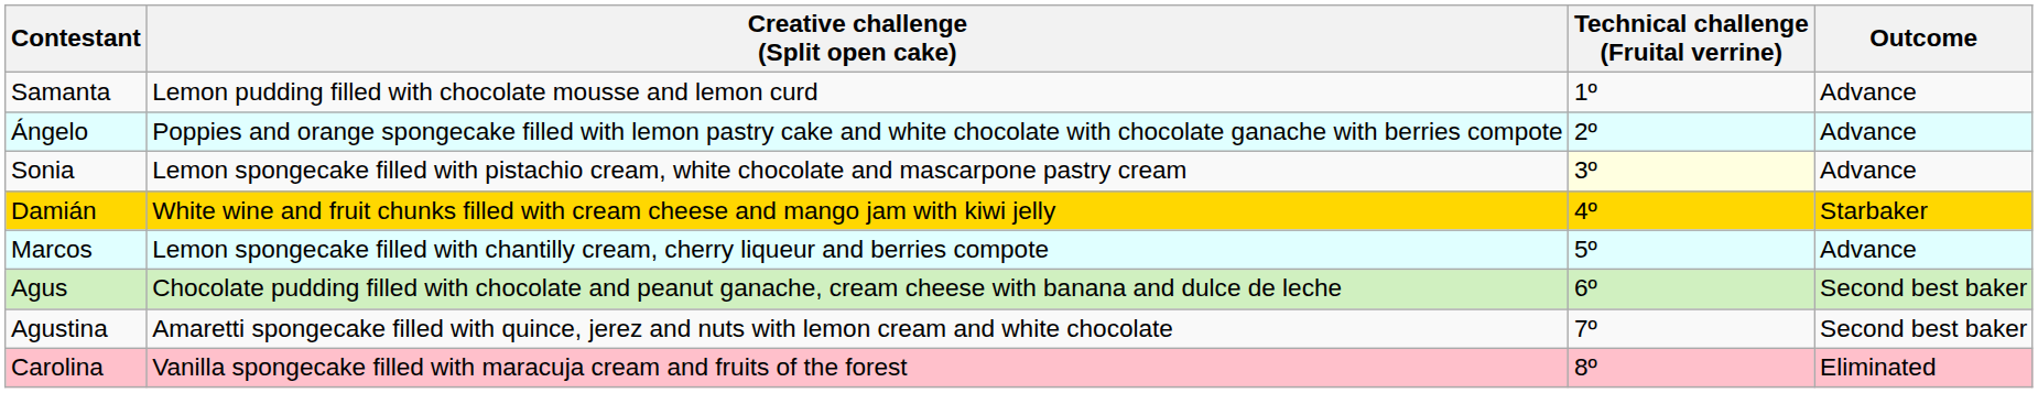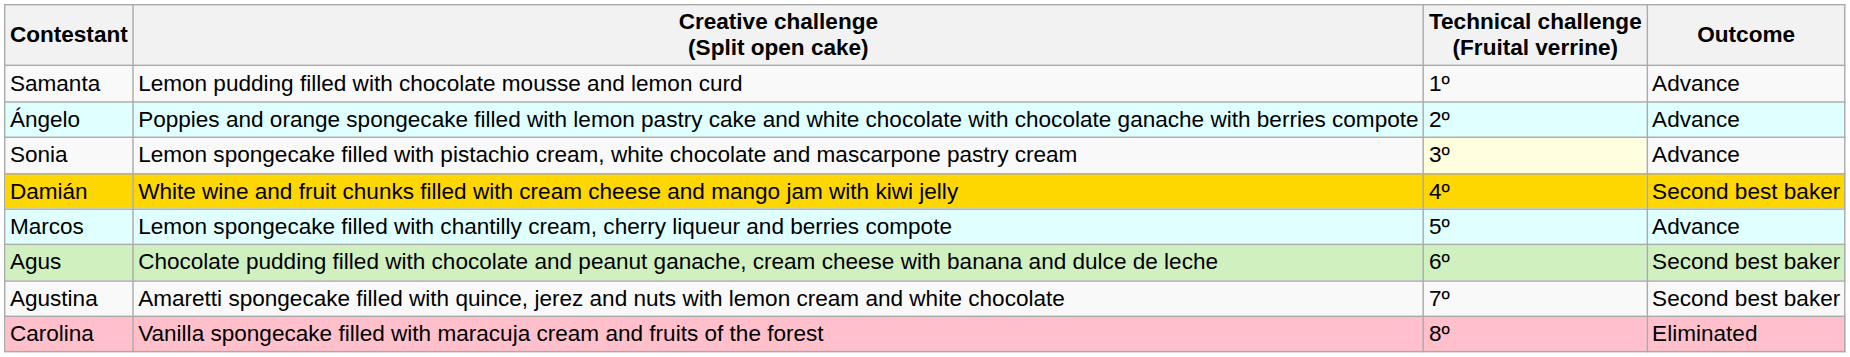Damián | Outcome: Starbaker -> Second best baker
